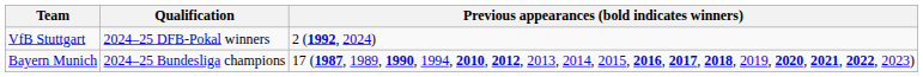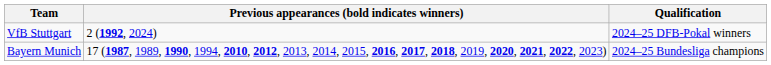columns swapped: Qualification <-> Previous appearances (bold indicates winners)
